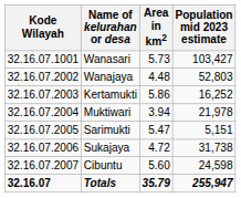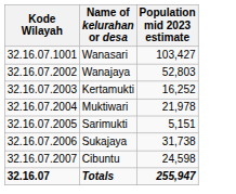- column: Area in km2 | 5.73 | 4.48 | 5.86 | 3.94 | 5.47 | 4.72 | 5.60 | 35.79
